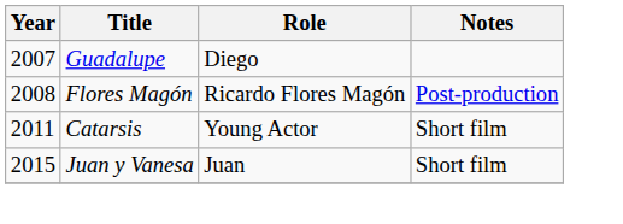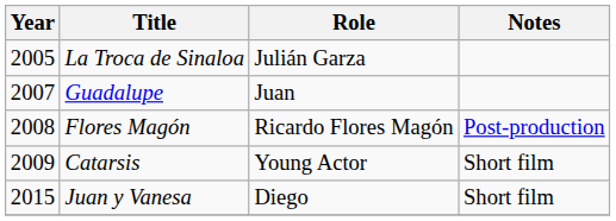+ row: 2005 | La Troca de Sinaloa | Julián Garza
Guadalupe | Role: Diego -> Juan
Catarsis | Year: 2011 -> 2009
Juan y Vanesa | Role: Juan -> Diego
